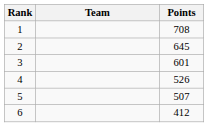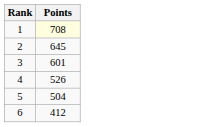- column: Team
1 | Points: no background -> lightyellow background
5 | Points: 507 -> 504
